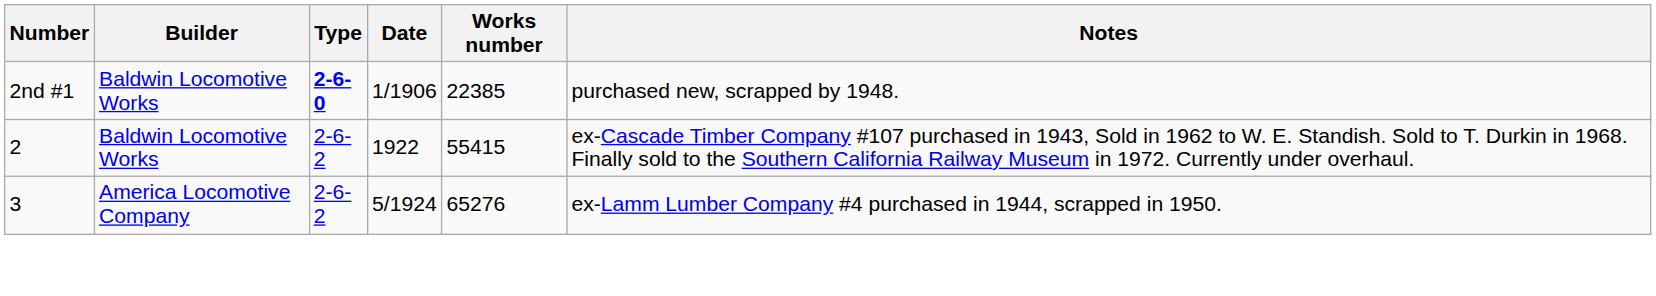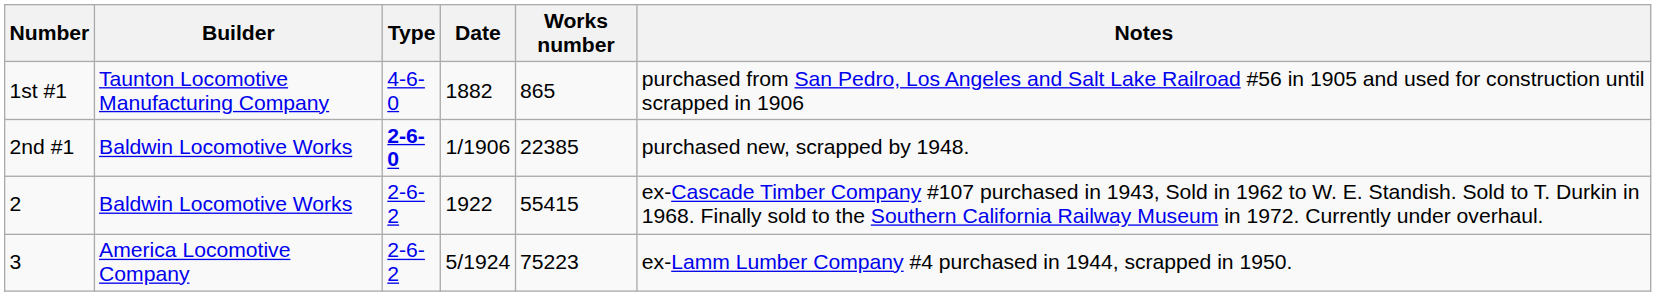+ row: 1st #1 | Taunton Locomotive Manufacturing Company | 4-6-0 | 1882 | 865 | purchased from San Pedro, Los Angeles and Salt Lake Railroad #56 in 1905 and used for construction until scrapped in 1906
3 | Works number: 65276 -> 75223
